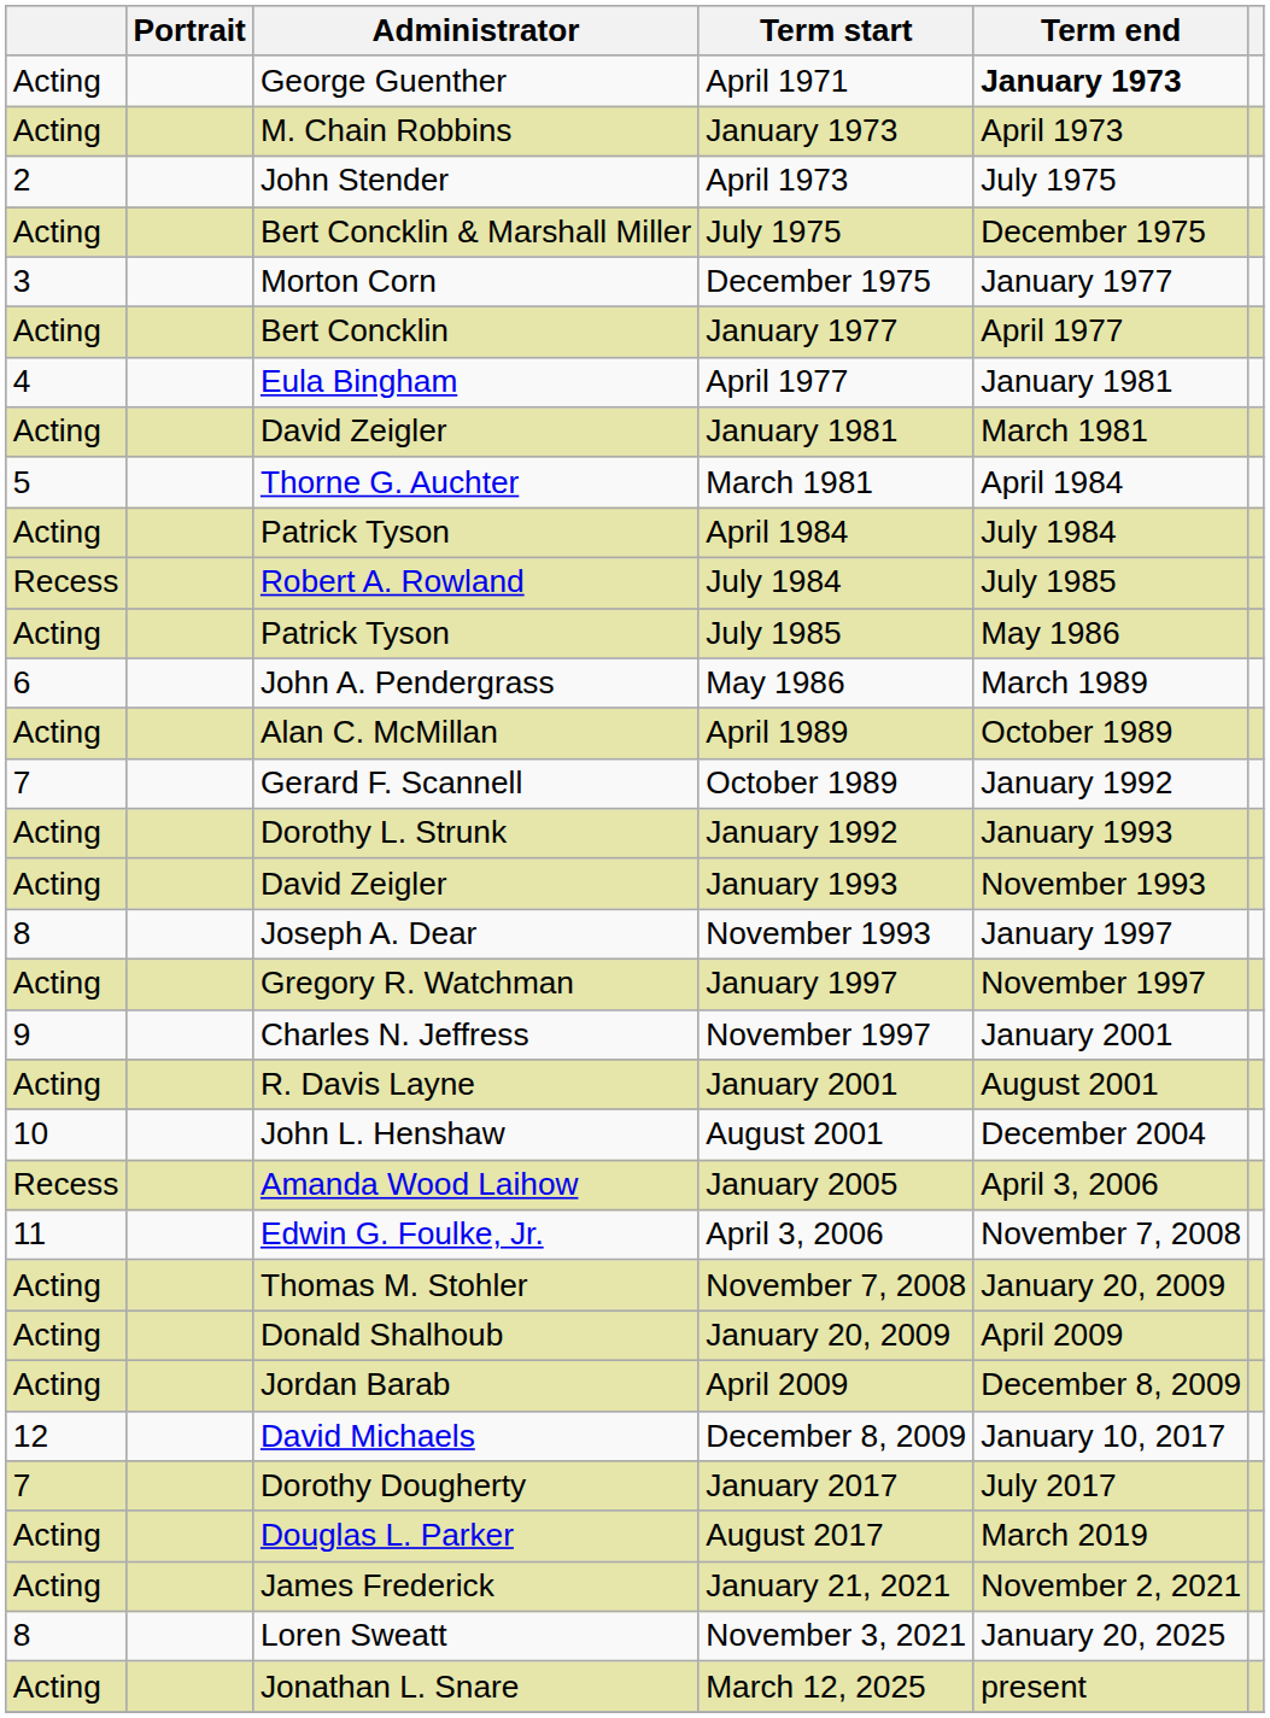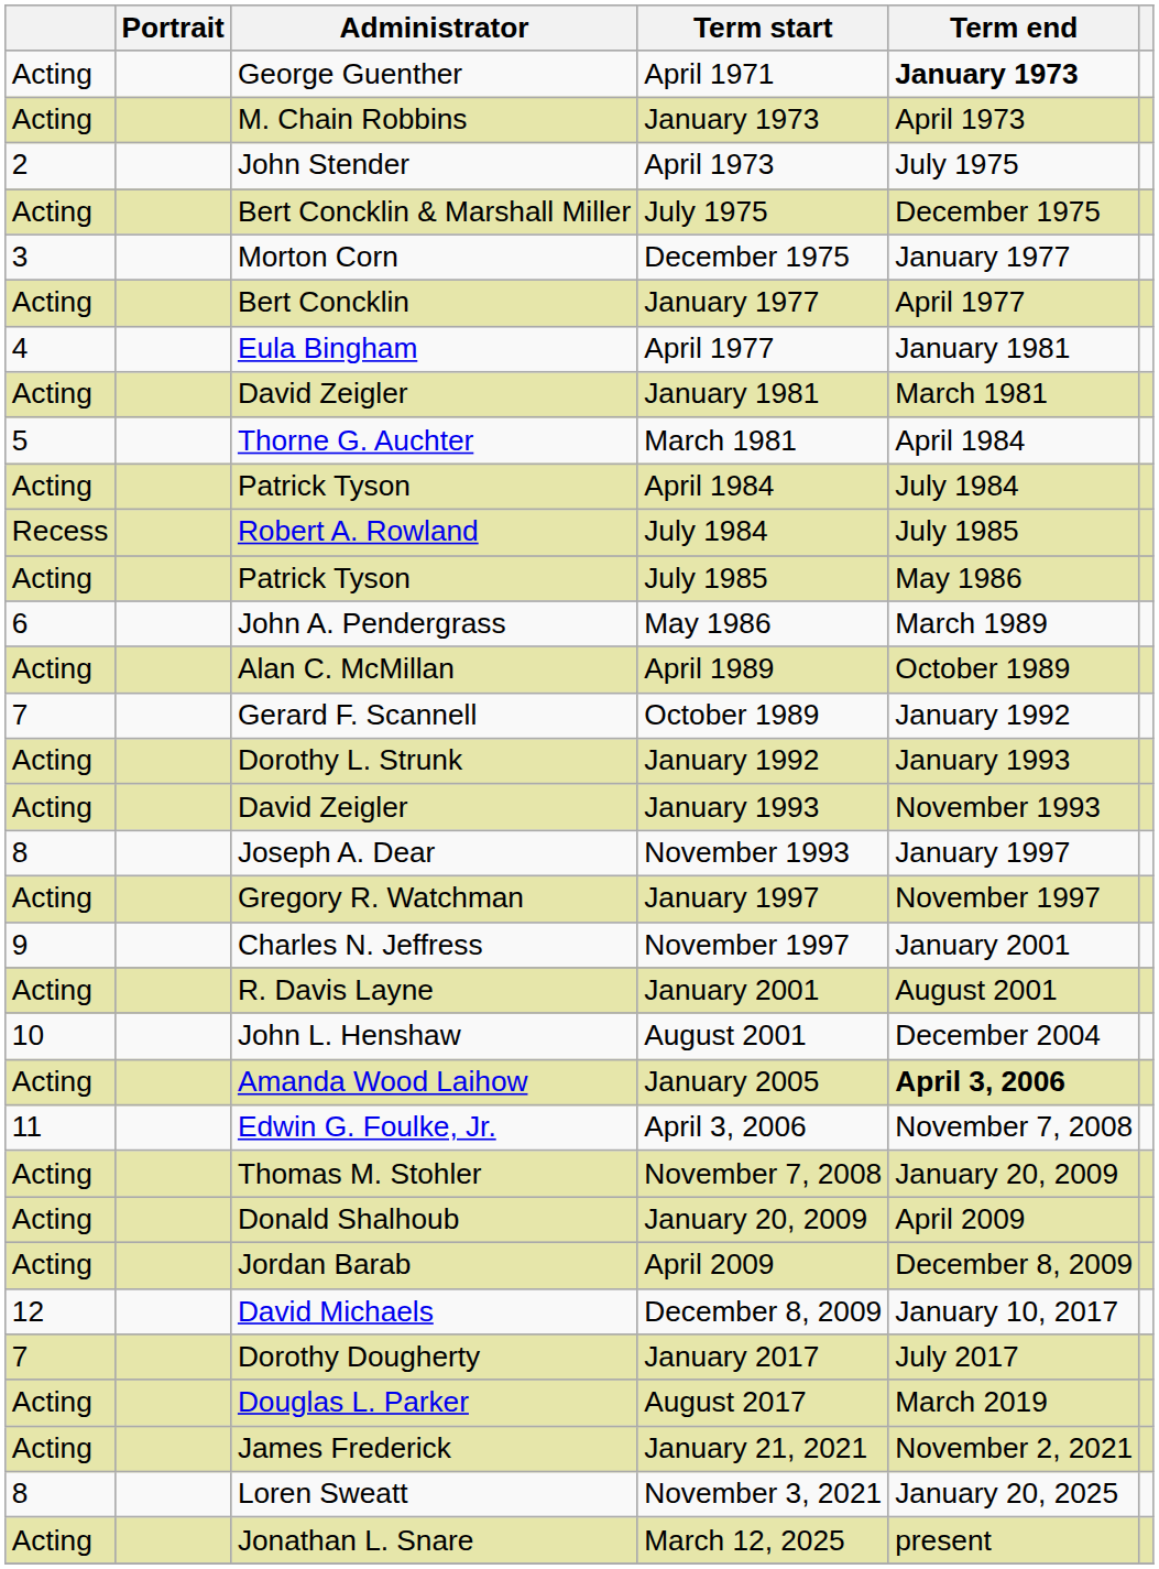January 2005 | column 1: Recess -> Acting
January 2005 | Term end: normal -> bold
